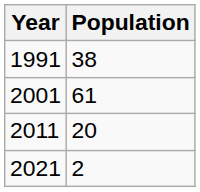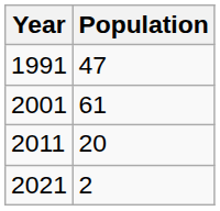1991 | Population: 38 -> 47
